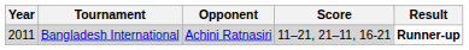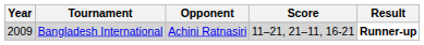Bangladesh International | Year: 2011 -> 2009
